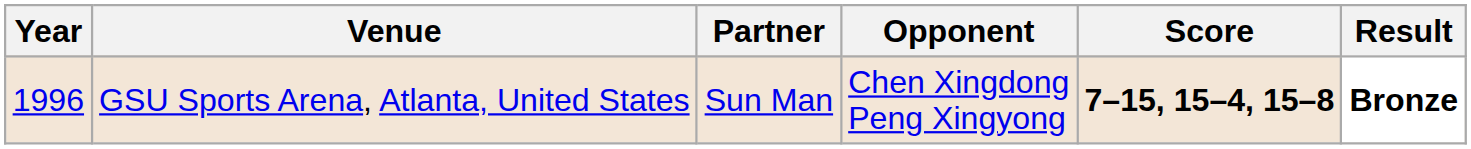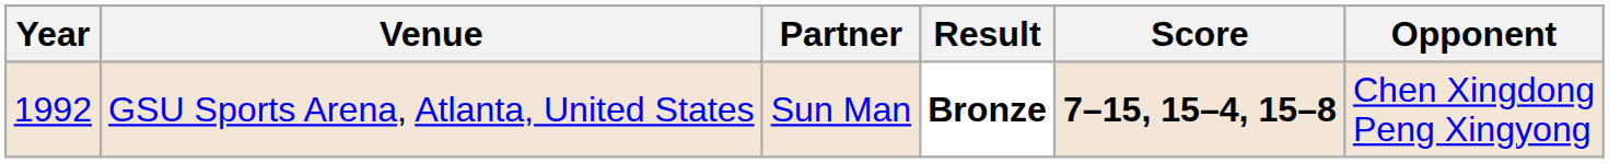columns swapped: Opponent <-> Result
GSU Sports Arena, Atlanta, United States | Year: 1996 -> 1992
